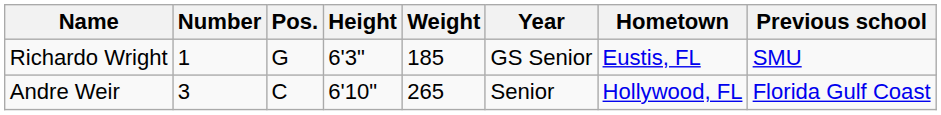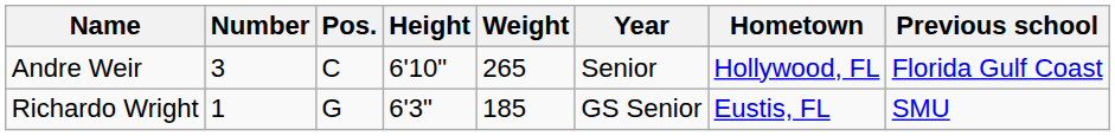rows swapped: Richardo Wright <-> Andre Weir
